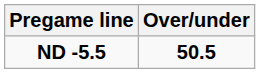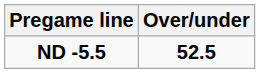ND -5.5 | Over/under: 50.5 -> 52.5
